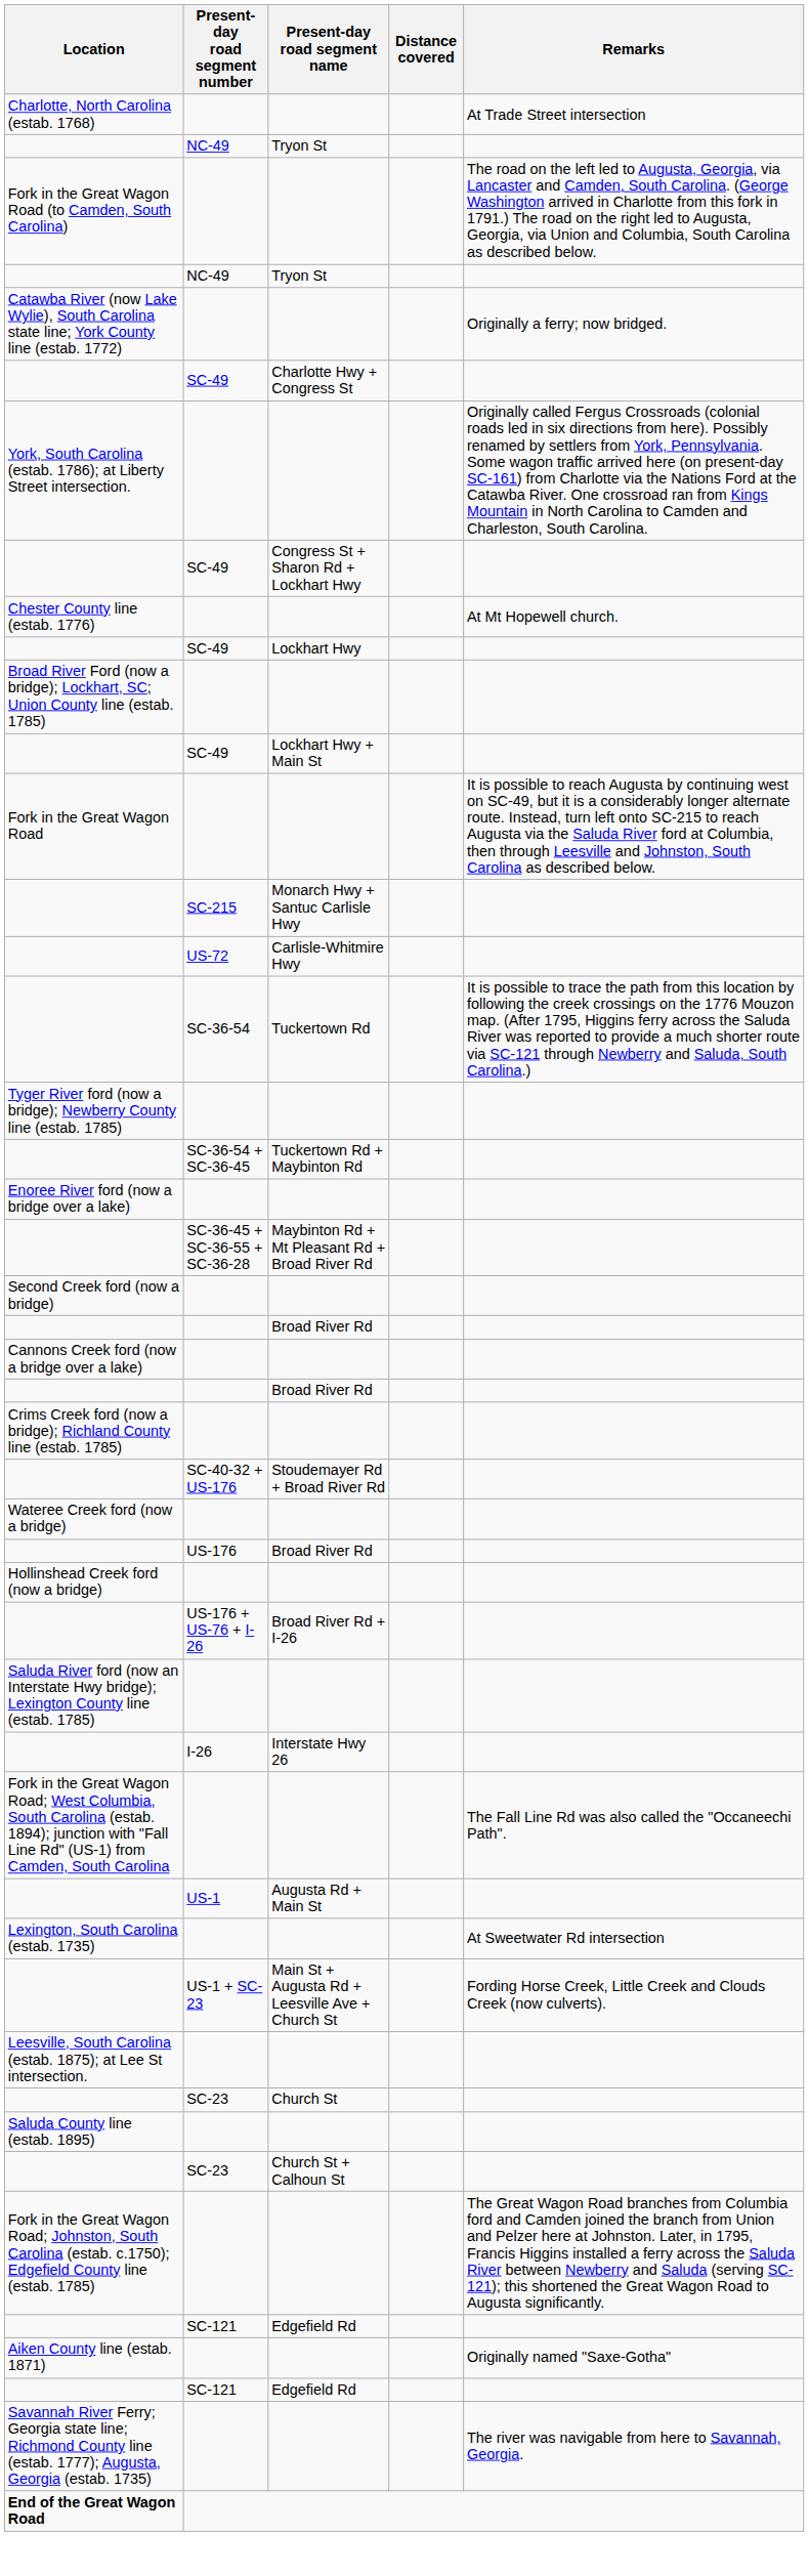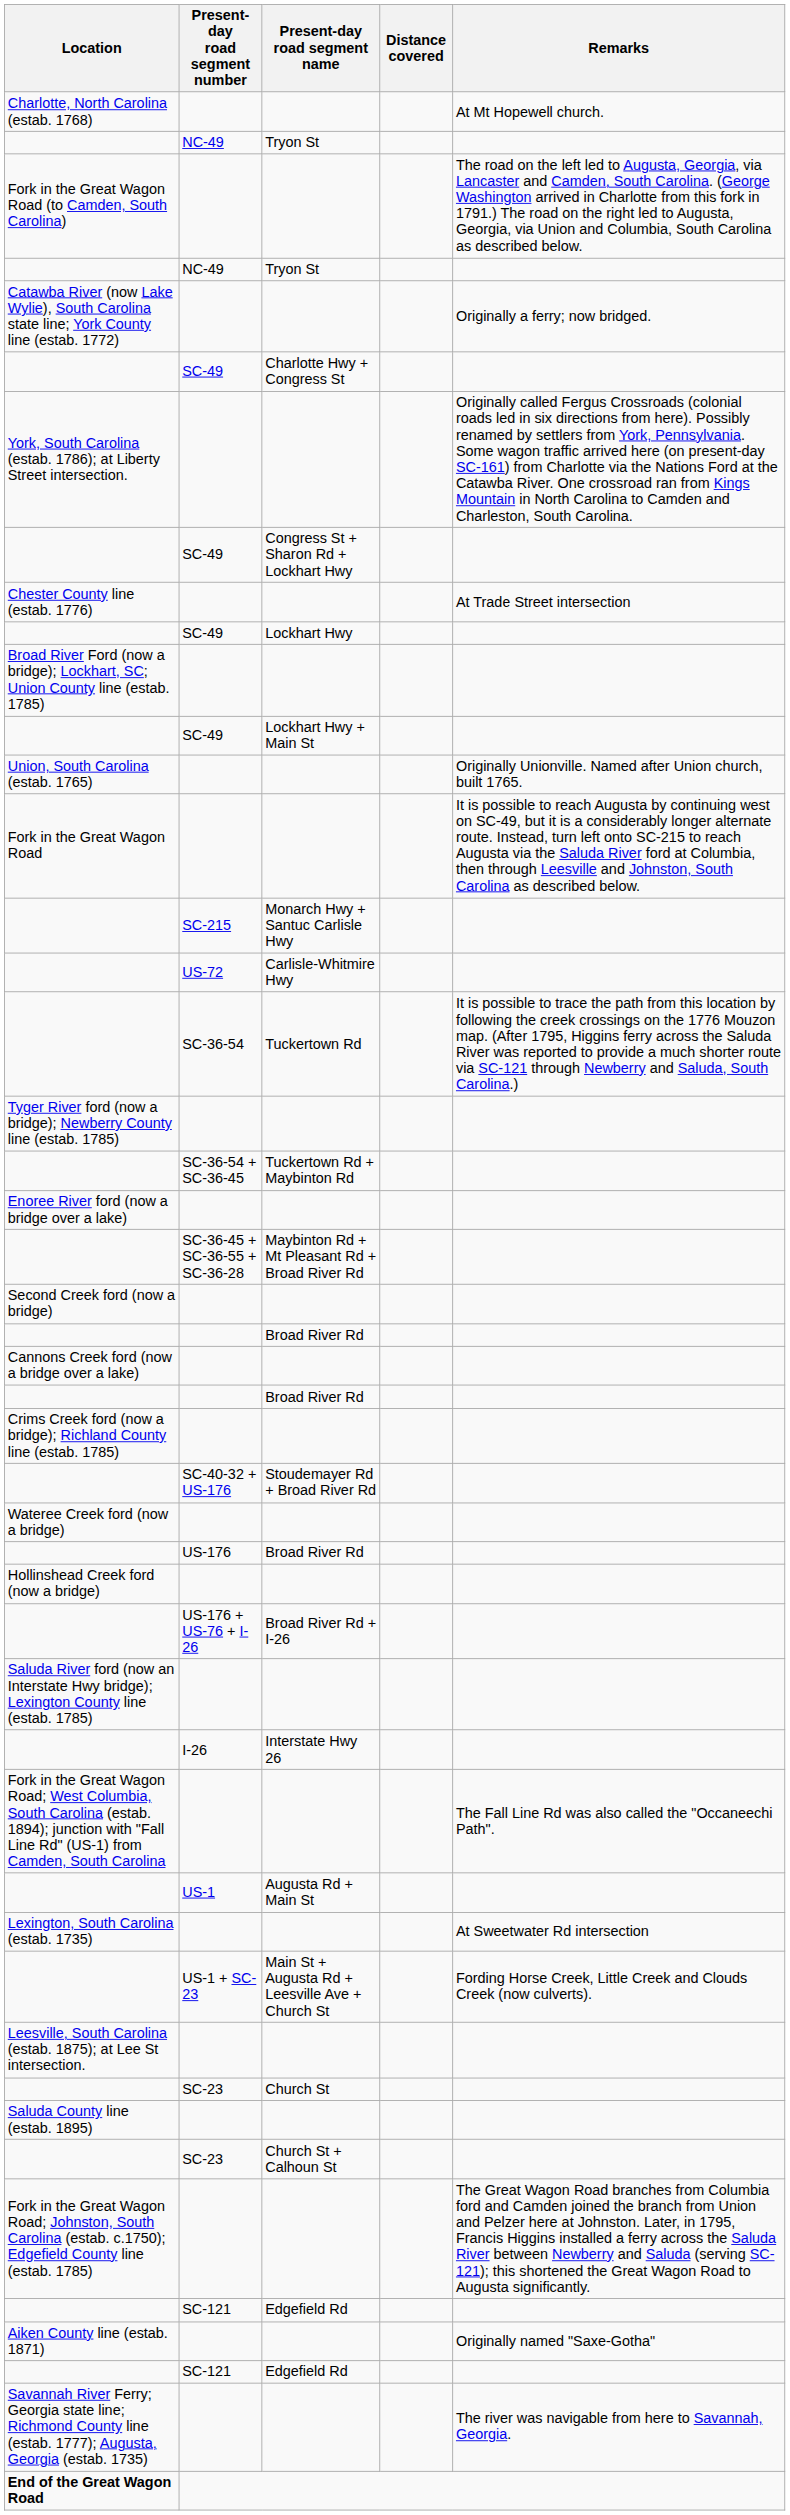Charlotte, North Carolina (estab. 1768) | Remarks: At Trade Street intersection -> At Mt Hopewell church.
Chester County line (estab. 1776) | Remarks: At Mt Hopewell church. -> At Trade Street intersection
+ row: Union, South Carolina (estab. 1765) | Originally Unionville. Named after Union church, built 1765.
